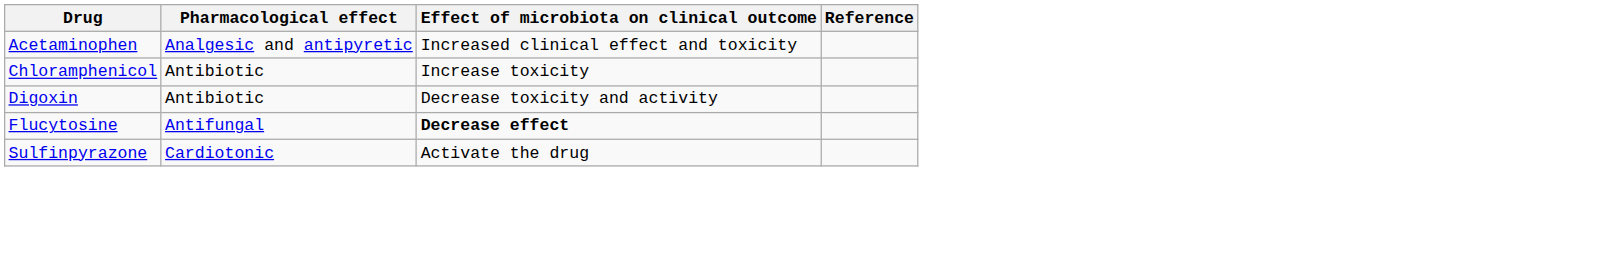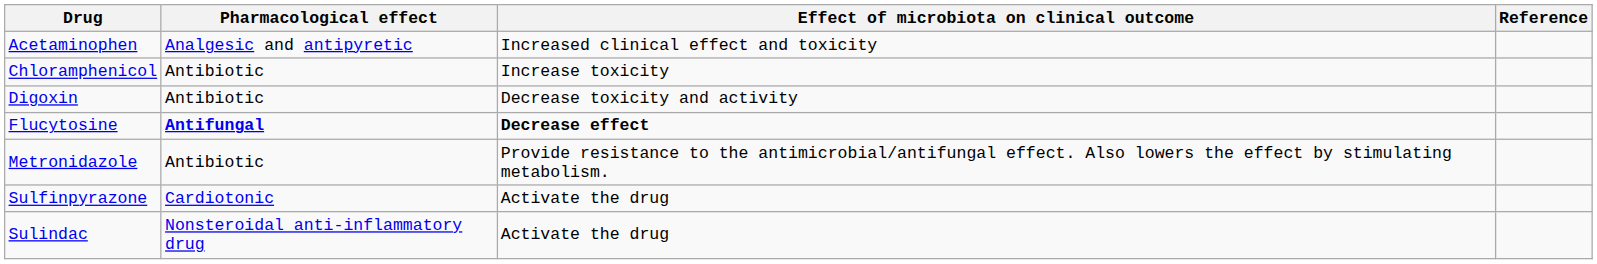Flucytosine | Pharmacological effect: normal -> bold
+ row: Metronidazole | Antibiotic | Provide resistance to the antimicrobial/antifungal effect. Also lowers the effect by stimulating metabolism.
+ row: Sulindac | Nonsteroidal anti-inflammatory drug | Activate the drug
